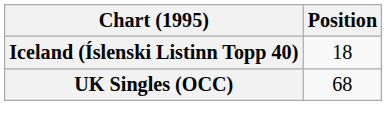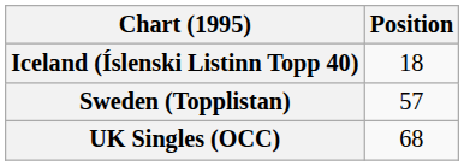+ row: Sweden (Topplistan) | 57
